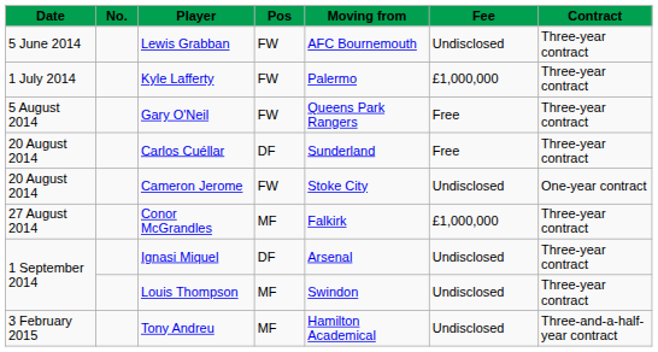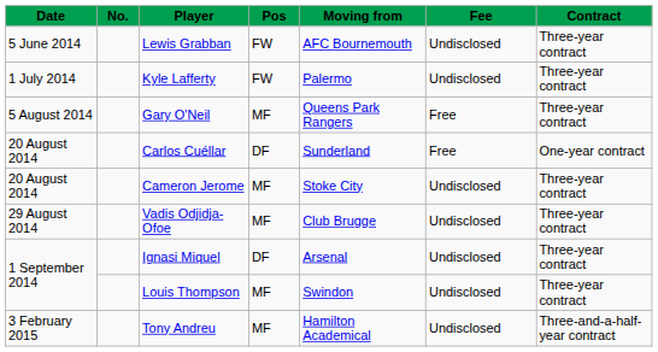Kyle Lafferty | Fee: £1,000,000 -> Undisclosed
Gary O'Neil | Pos: FW -> MF
Carlos Cuéllar | Contract: Three-year contract -> One-year contract
Cameron Jerome | Pos: FW -> MF
Cameron Jerome | Contract: One-year contract -> Three-year contract
- row: 27 August 2014 | Conor McGrandles | MF | Falkirk | £1,000,000 | Three-year contract
+ row: 29 August 2014 | Vadis Odjidja-Ofoe | MF | Club Brugge | Undisclosed | Three-year contract
